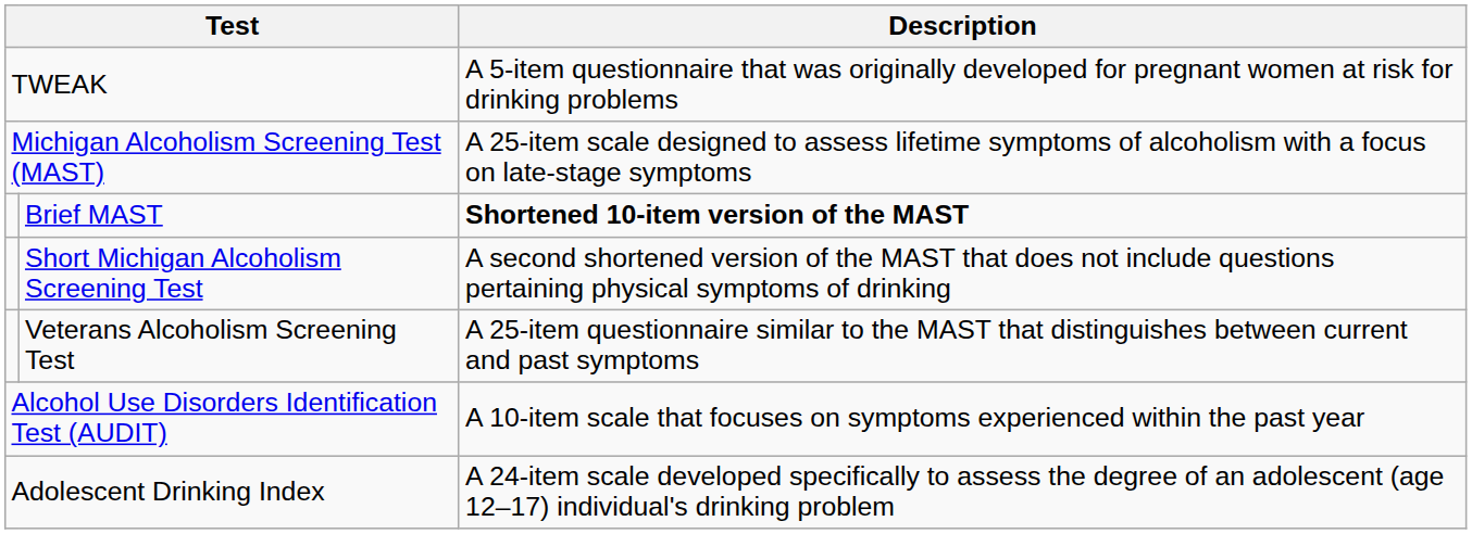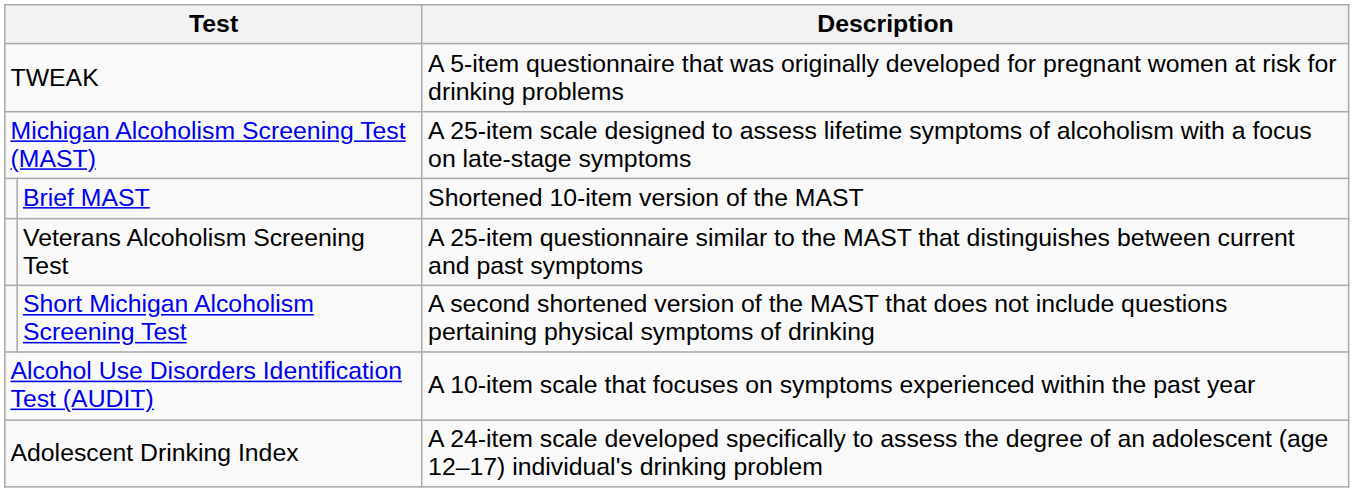Brief MAST | Description: bold -> normal
rows swapped: Short Michigan Alcoholism Screening Test <-> Veterans Alcoholism Screening Test
